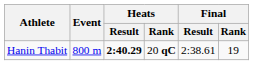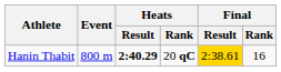Hanin Thabit | Final / Result: no background -> gold background
Hanin Thabit | Final / Rank: 19 -> 16
